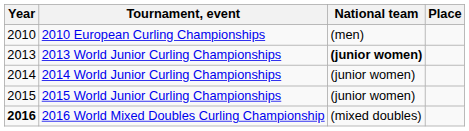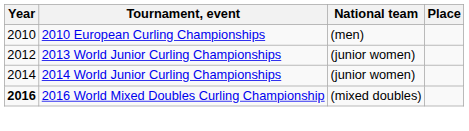2013 World Junior Curling Championships | Year: 2013 -> 2012
2013 World Junior Curling Championships | National team: bold -> normal
- row: 2015 | 2015 World Junior Curling Championships | (junior women)
